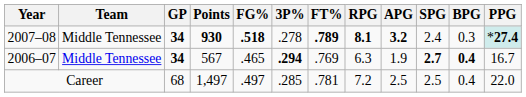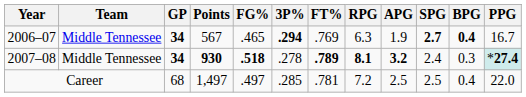rows swapped: 2006–07 <-> 2007–08
